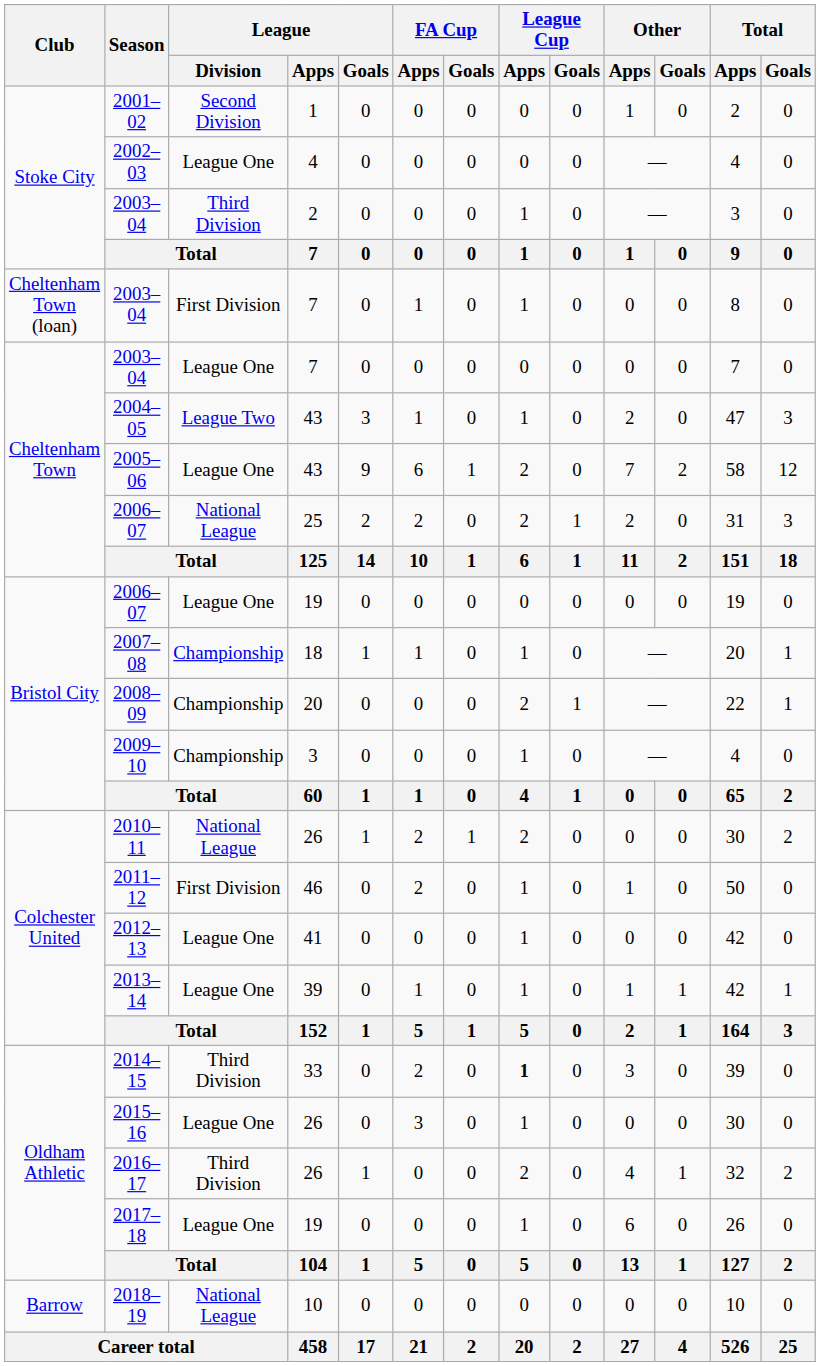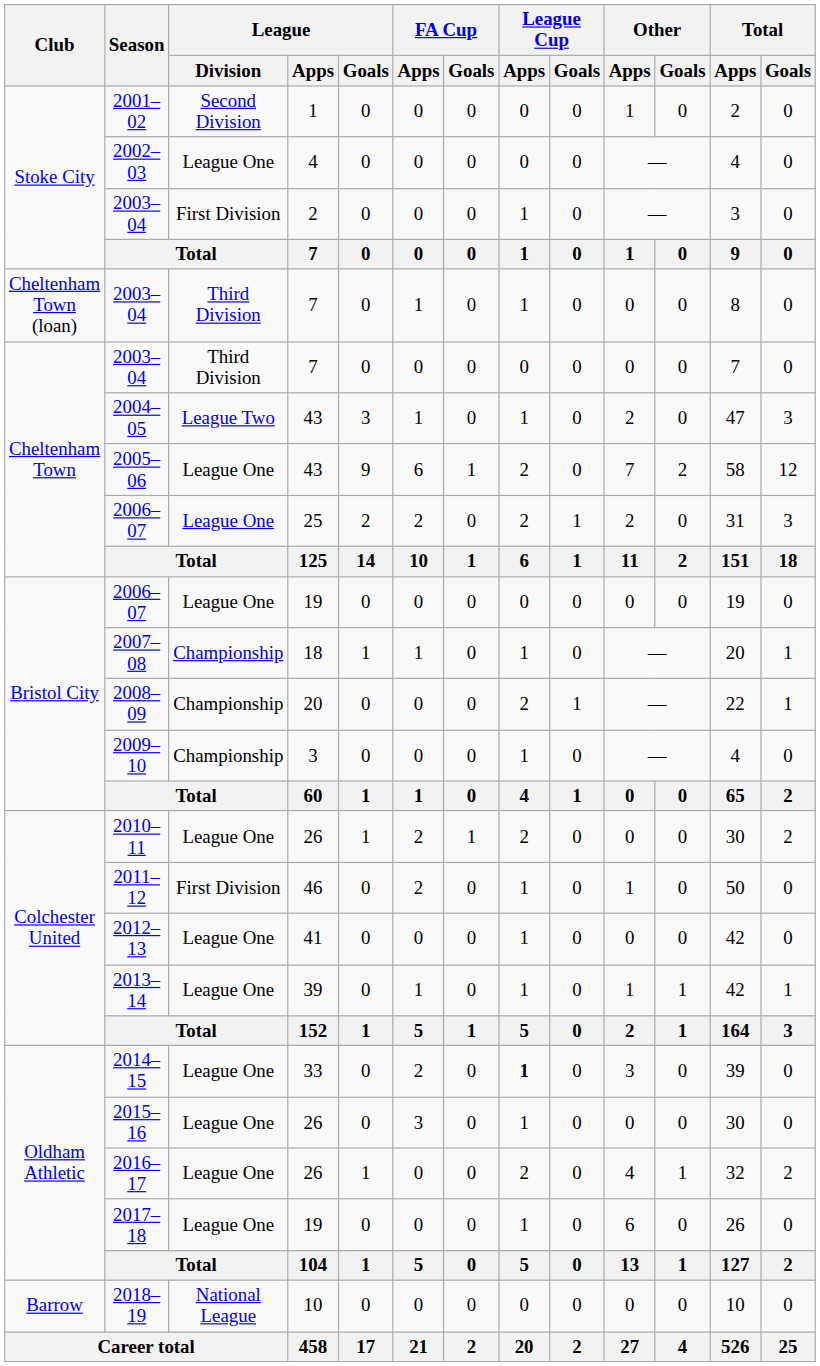Stoke City / 2003–04 | League / Division: Third Division -> First Division
Cheltenham Town (loan) / 2003–04 | League / Division: First Division -> Third Division
Cheltenham Town / 2003–04 | League / Division: League One -> Third Division
Cheltenham Town / 2006–07 | League / Division: National League -> League One
2010–11 | League / Division: National League -> League One
2014–15 | League / Division: Third Division -> League One
2016–17 | League / Division: Third Division -> League One
